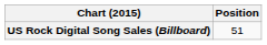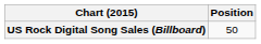US Rock Digital Song Sales (Billboard) | Position: 51 -> 50
